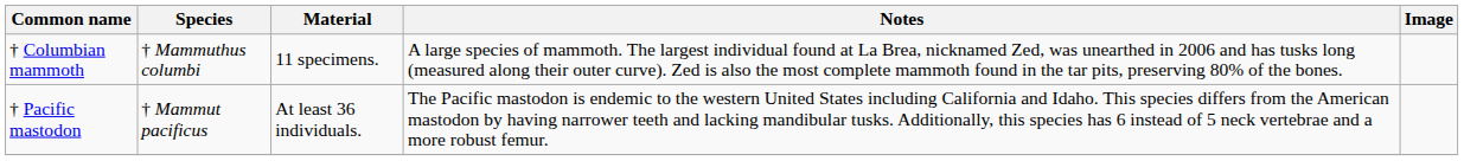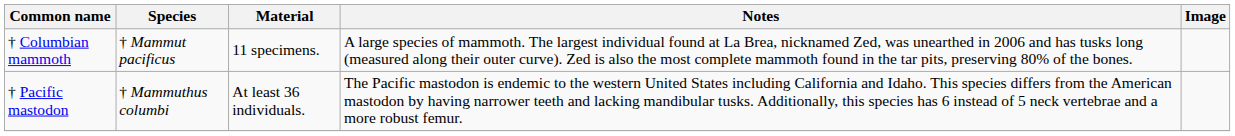† Columbian mammoth | Species: † Mammuthus columbi -> † Mammut pacificus
† Pacific mastodon | Species: † Mammut pacificus -> † Mammuthus columbi
